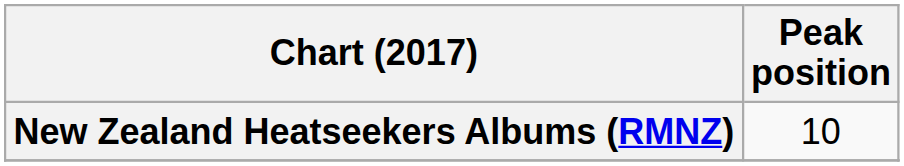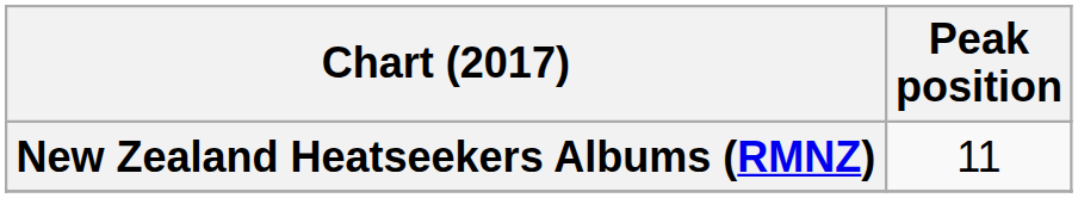New Zealand Heatseekers Albums (RMNZ) | Peak position: 10 -> 11
